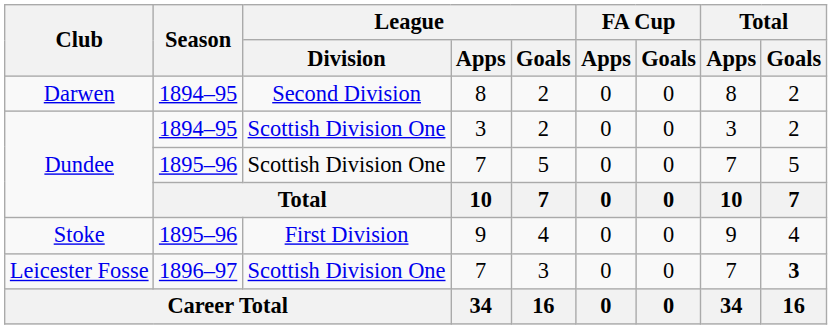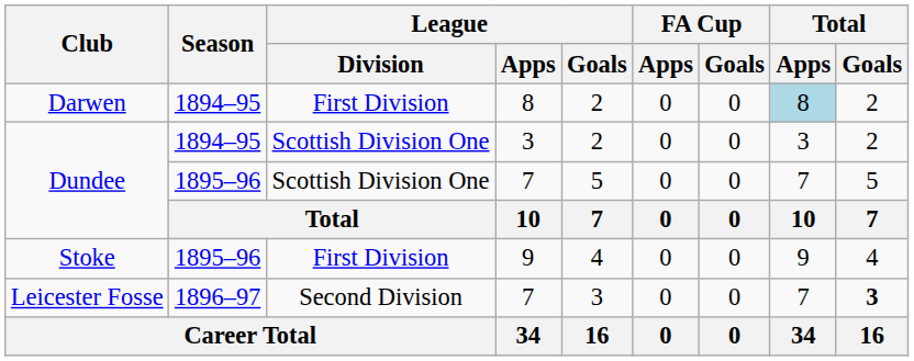Darwen | League / Division: Second Division -> First Division
Darwen | Total / Apps: no background -> lightblue background
Leicester Fosse | League / Division: Scottish Division One -> Second Division
